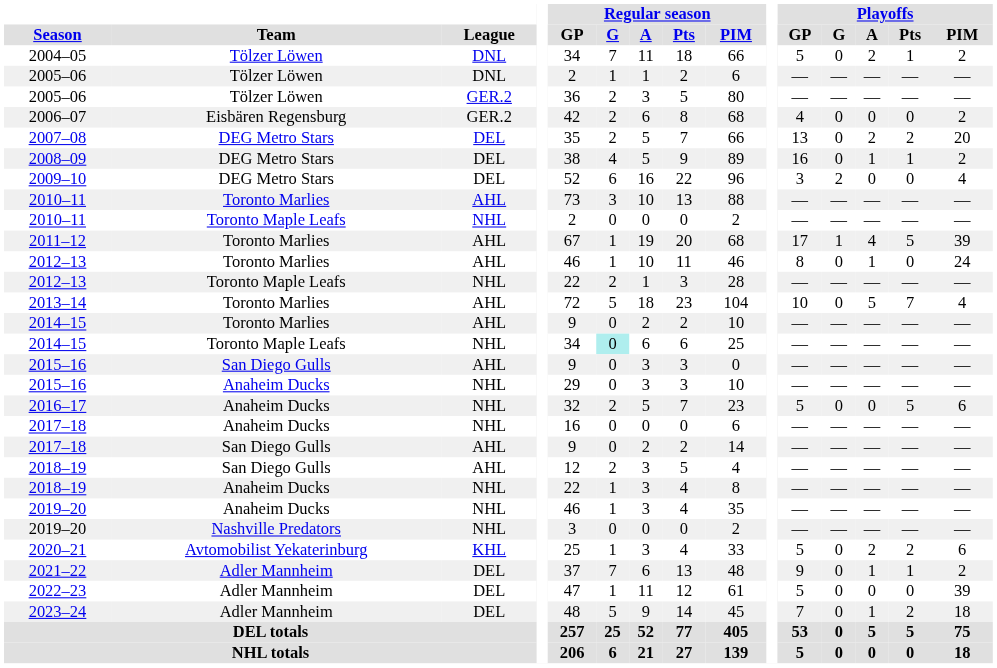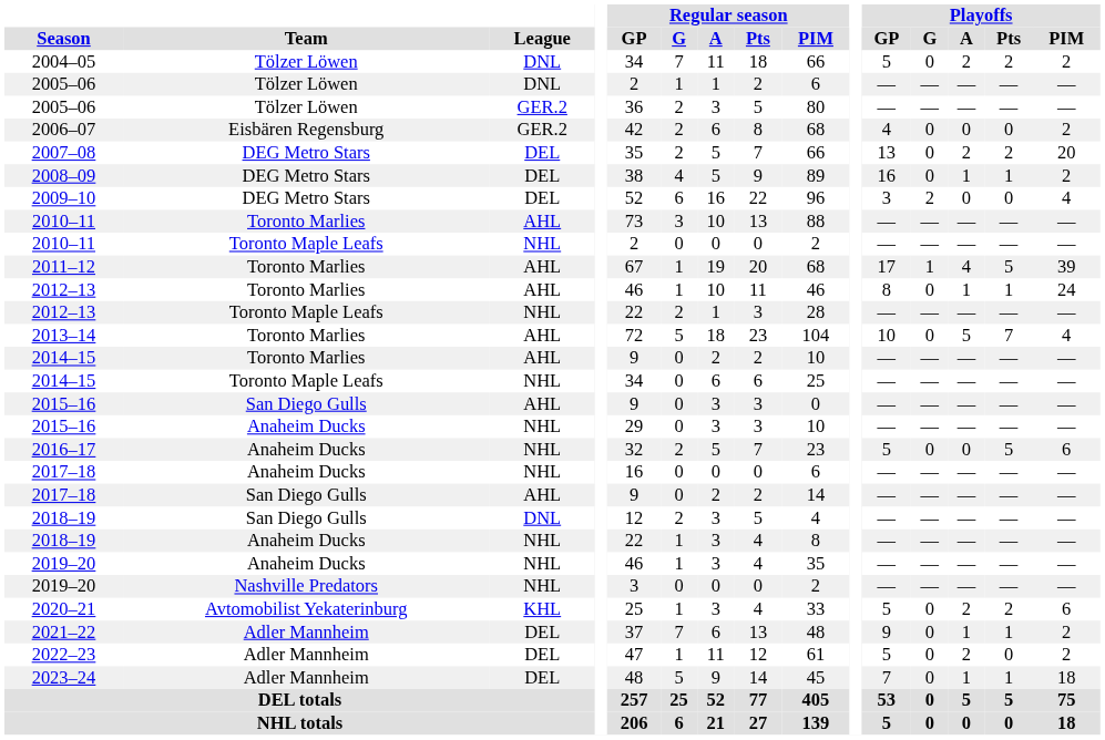2004–05 | Playoffs / Pts: 1 -> 2
2012–13 / Toronto Marlies | Playoffs / Pts: 0 -> 1
2014–15 / Toronto Maple Leafs | Regular season / G: paleturquoise background -> no background
2018–19 / San Diego Gulls | League: AHL -> DNL
2022–23 | Playoffs / A: 0 -> 2
2022–23 | Playoffs / PIM: 39 -> 2
2023–24 | Playoffs / Pts: 2 -> 1
